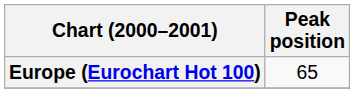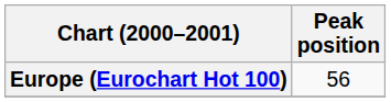Europe (Eurochart Hot 100) | Peak position: 65 -> 56
